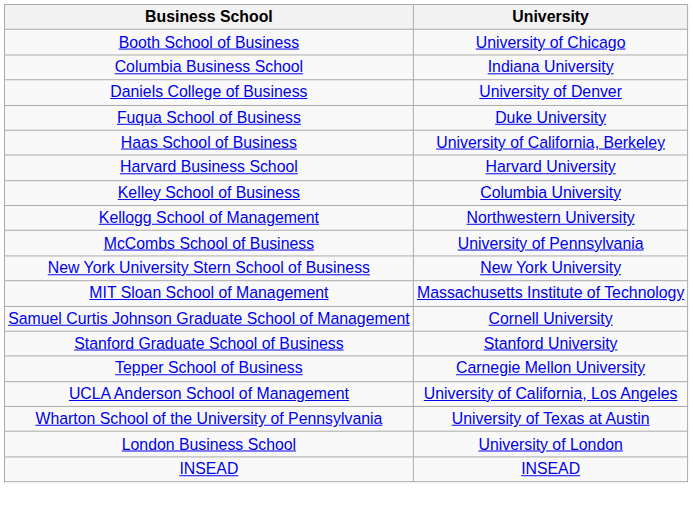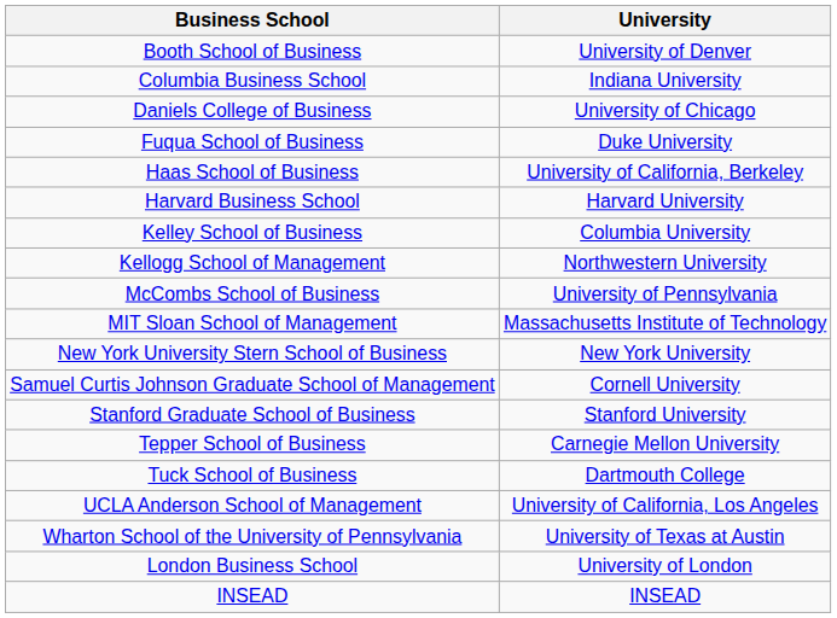Booth School of Business | University: University of Chicago -> University of Denver
Daniels College of Business | University: University of Denver -> University of Chicago
rows swapped: MIT Sloan School of Management <-> New York University Stern School of Business
+ row: Tuck School of Business | Dartmouth College
